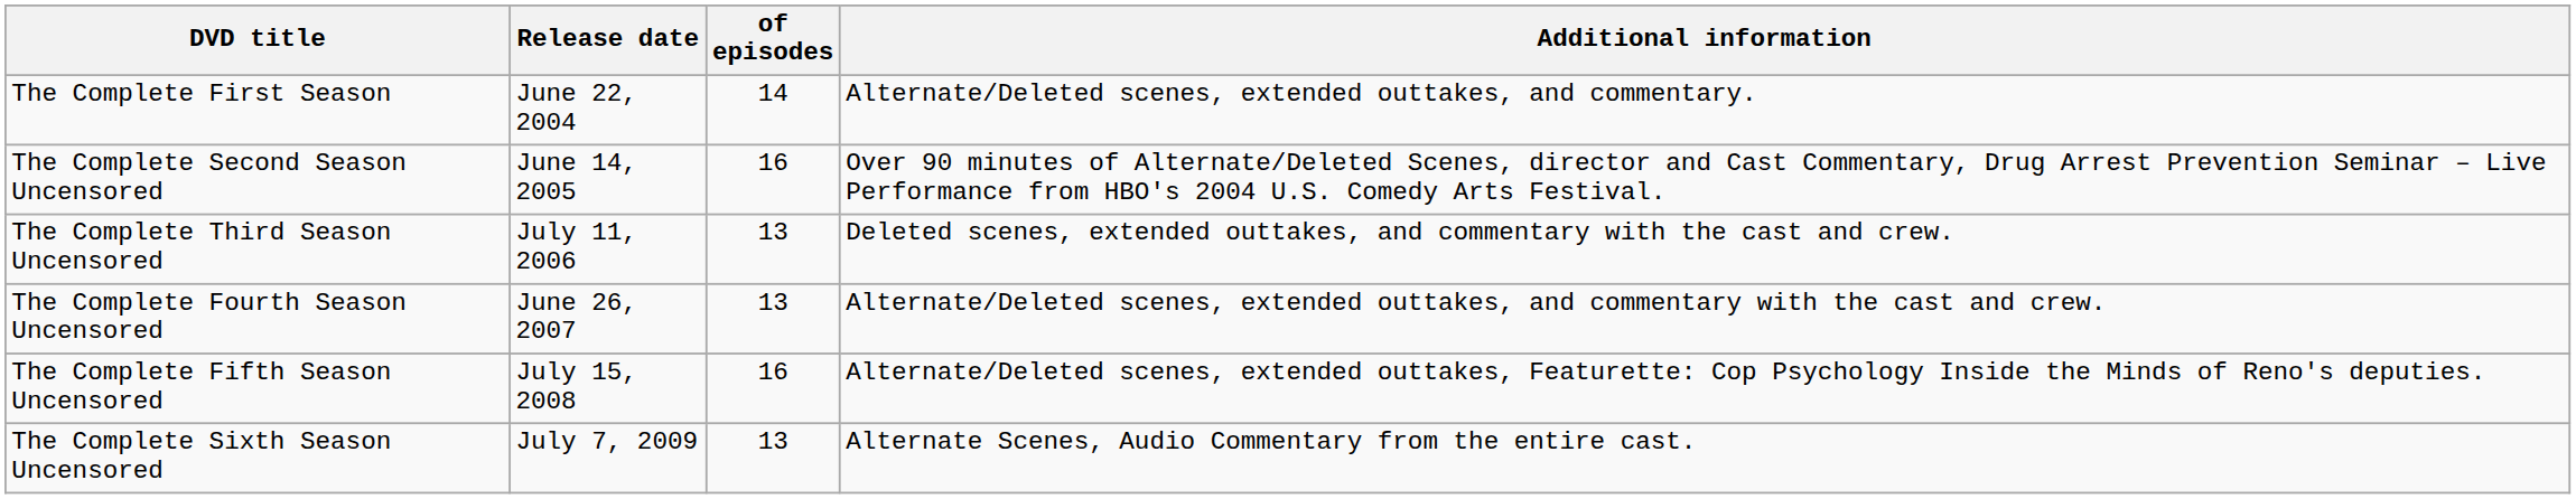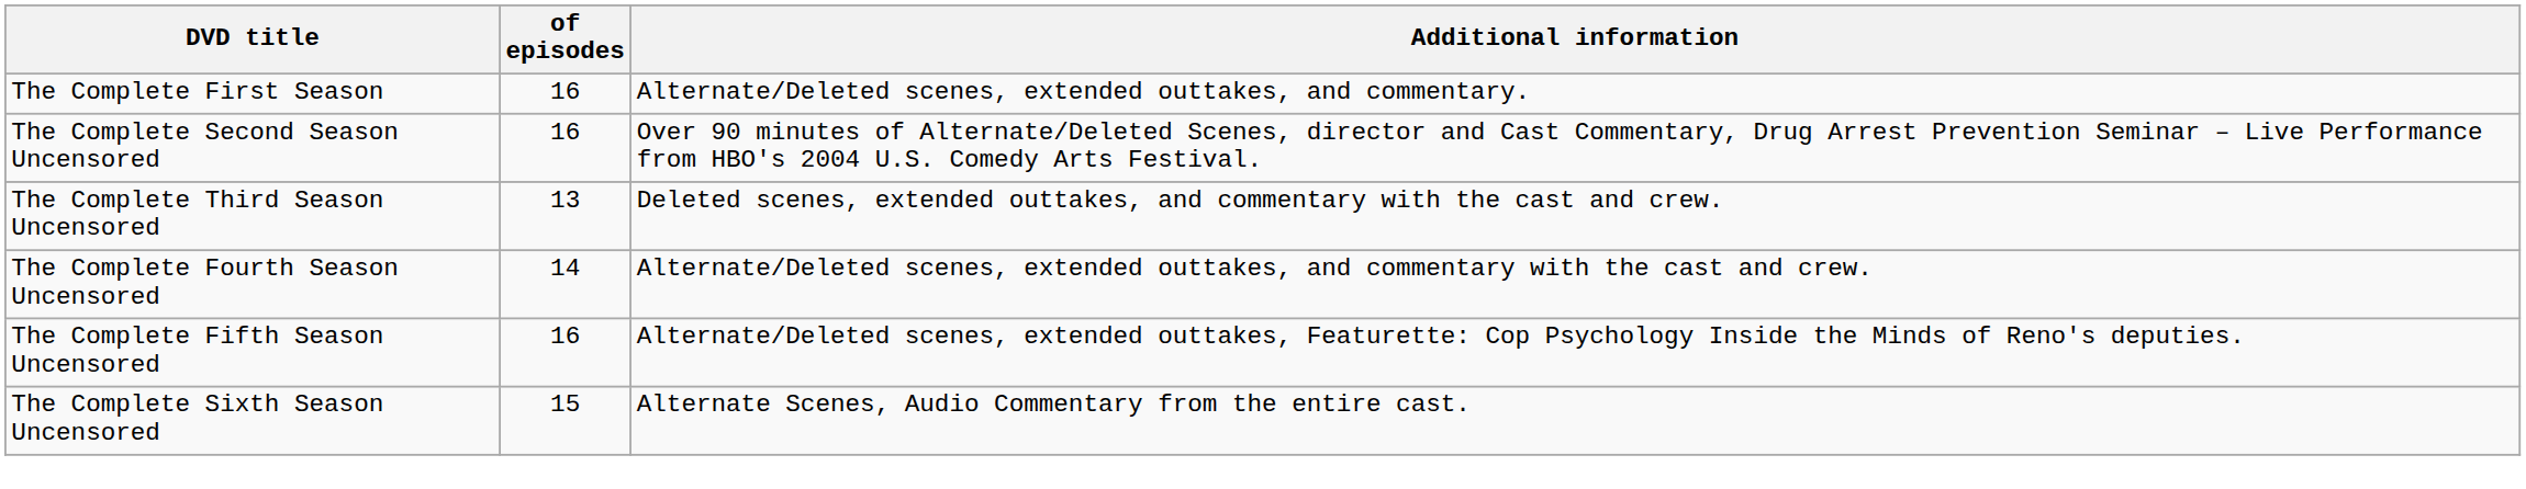- column: Release date | June 22, 2004 | June 14, 2005 | July 11, 2006 | June 26, 2007 | July 15, 2008 | July 7, 2009
The Complete First Season | of episodes: 14 -> 16
The Complete Fourth Season Uncensored | of episodes: 13 -> 14
The Complete Sixth Season Uncensored | of episodes: 13 -> 15
